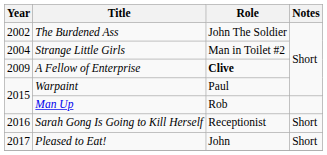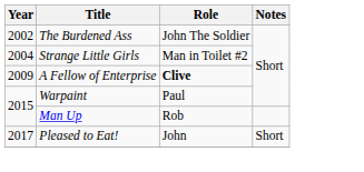- row: 2016 | Sarah Gong Is Going to Kill Herself | Receptionist | Short
